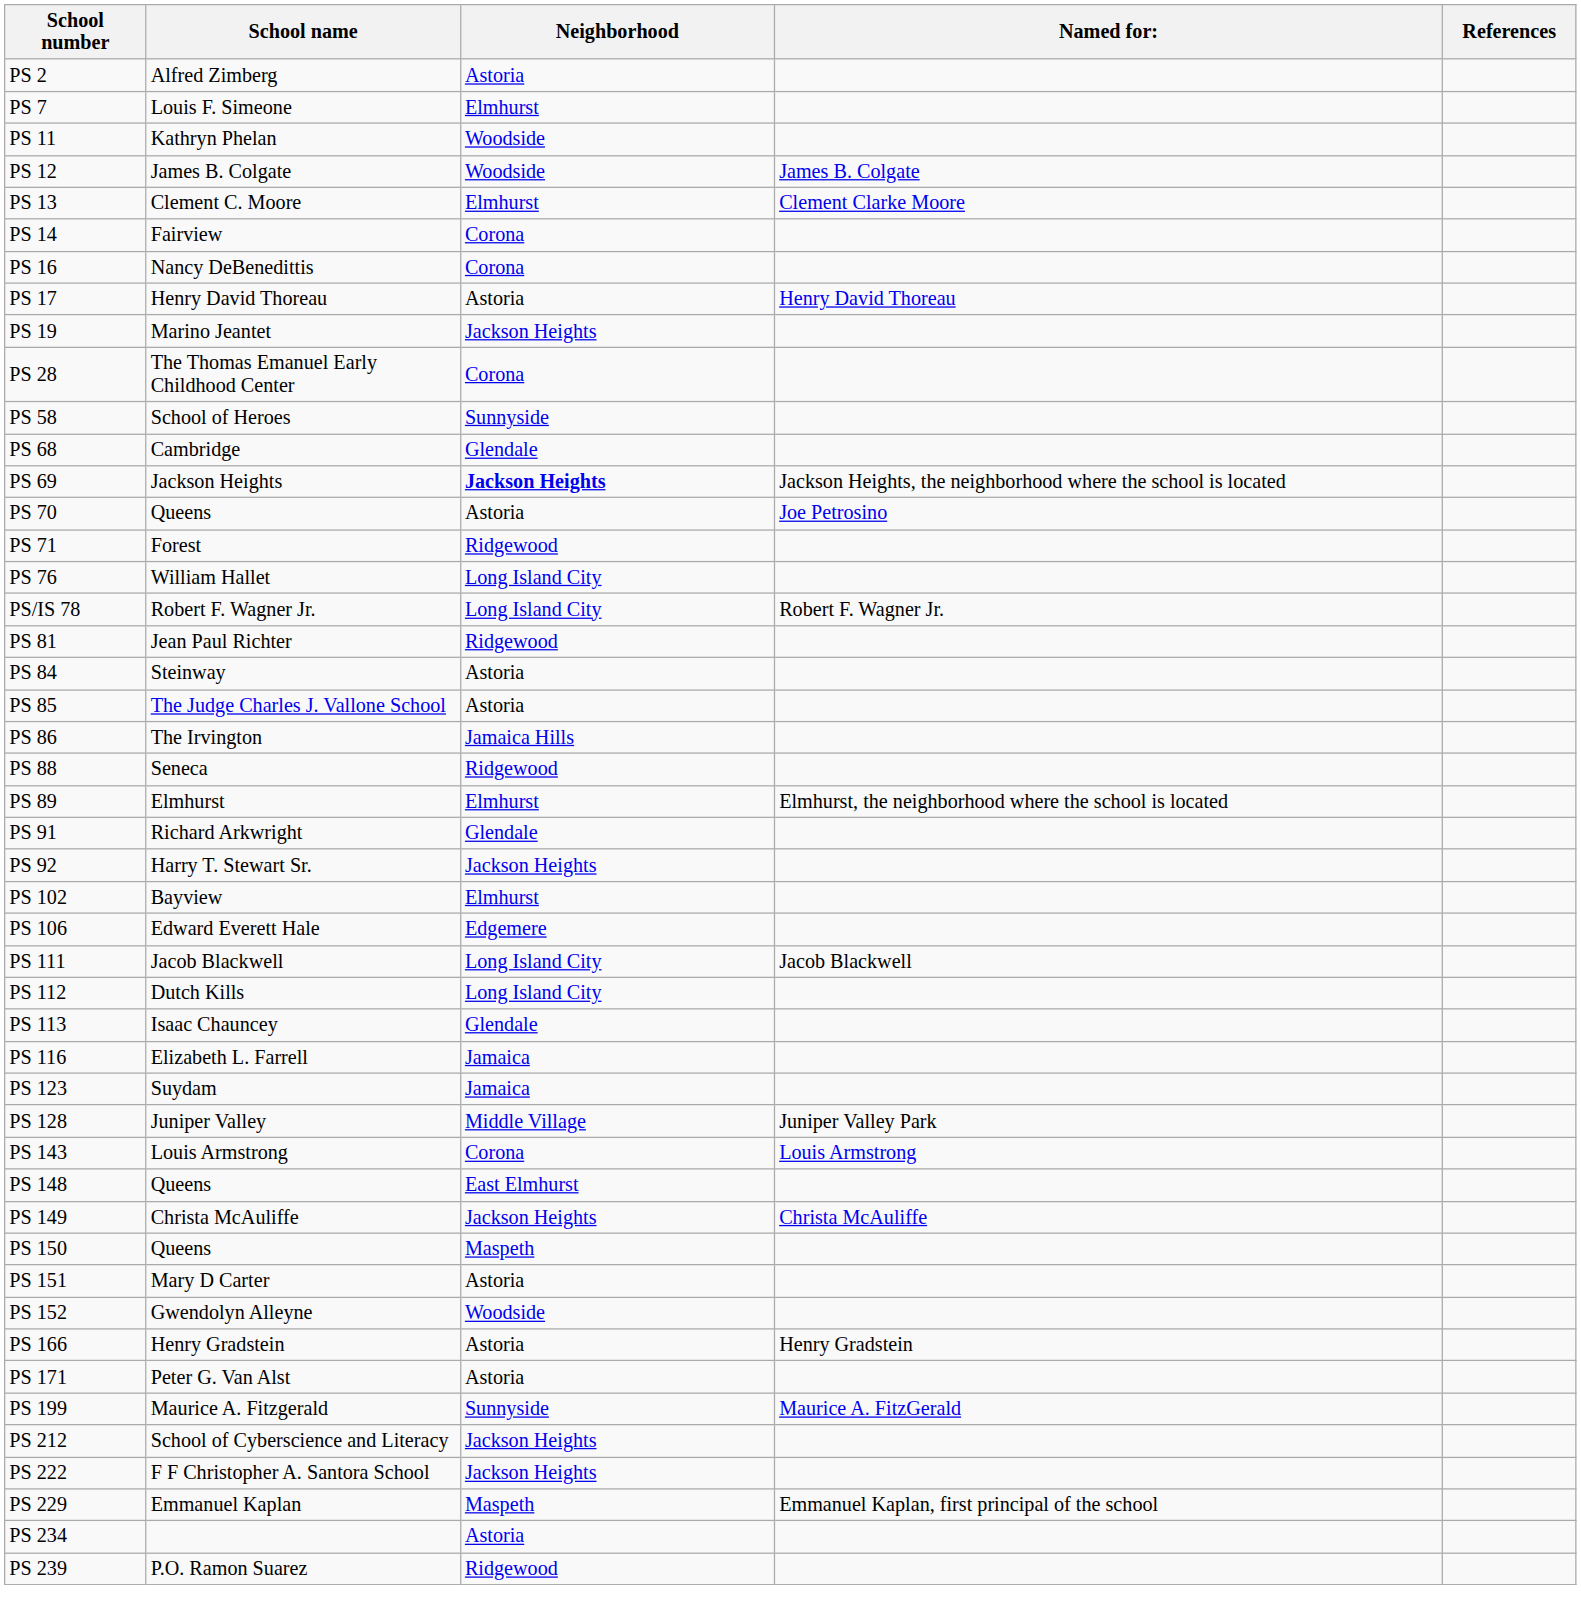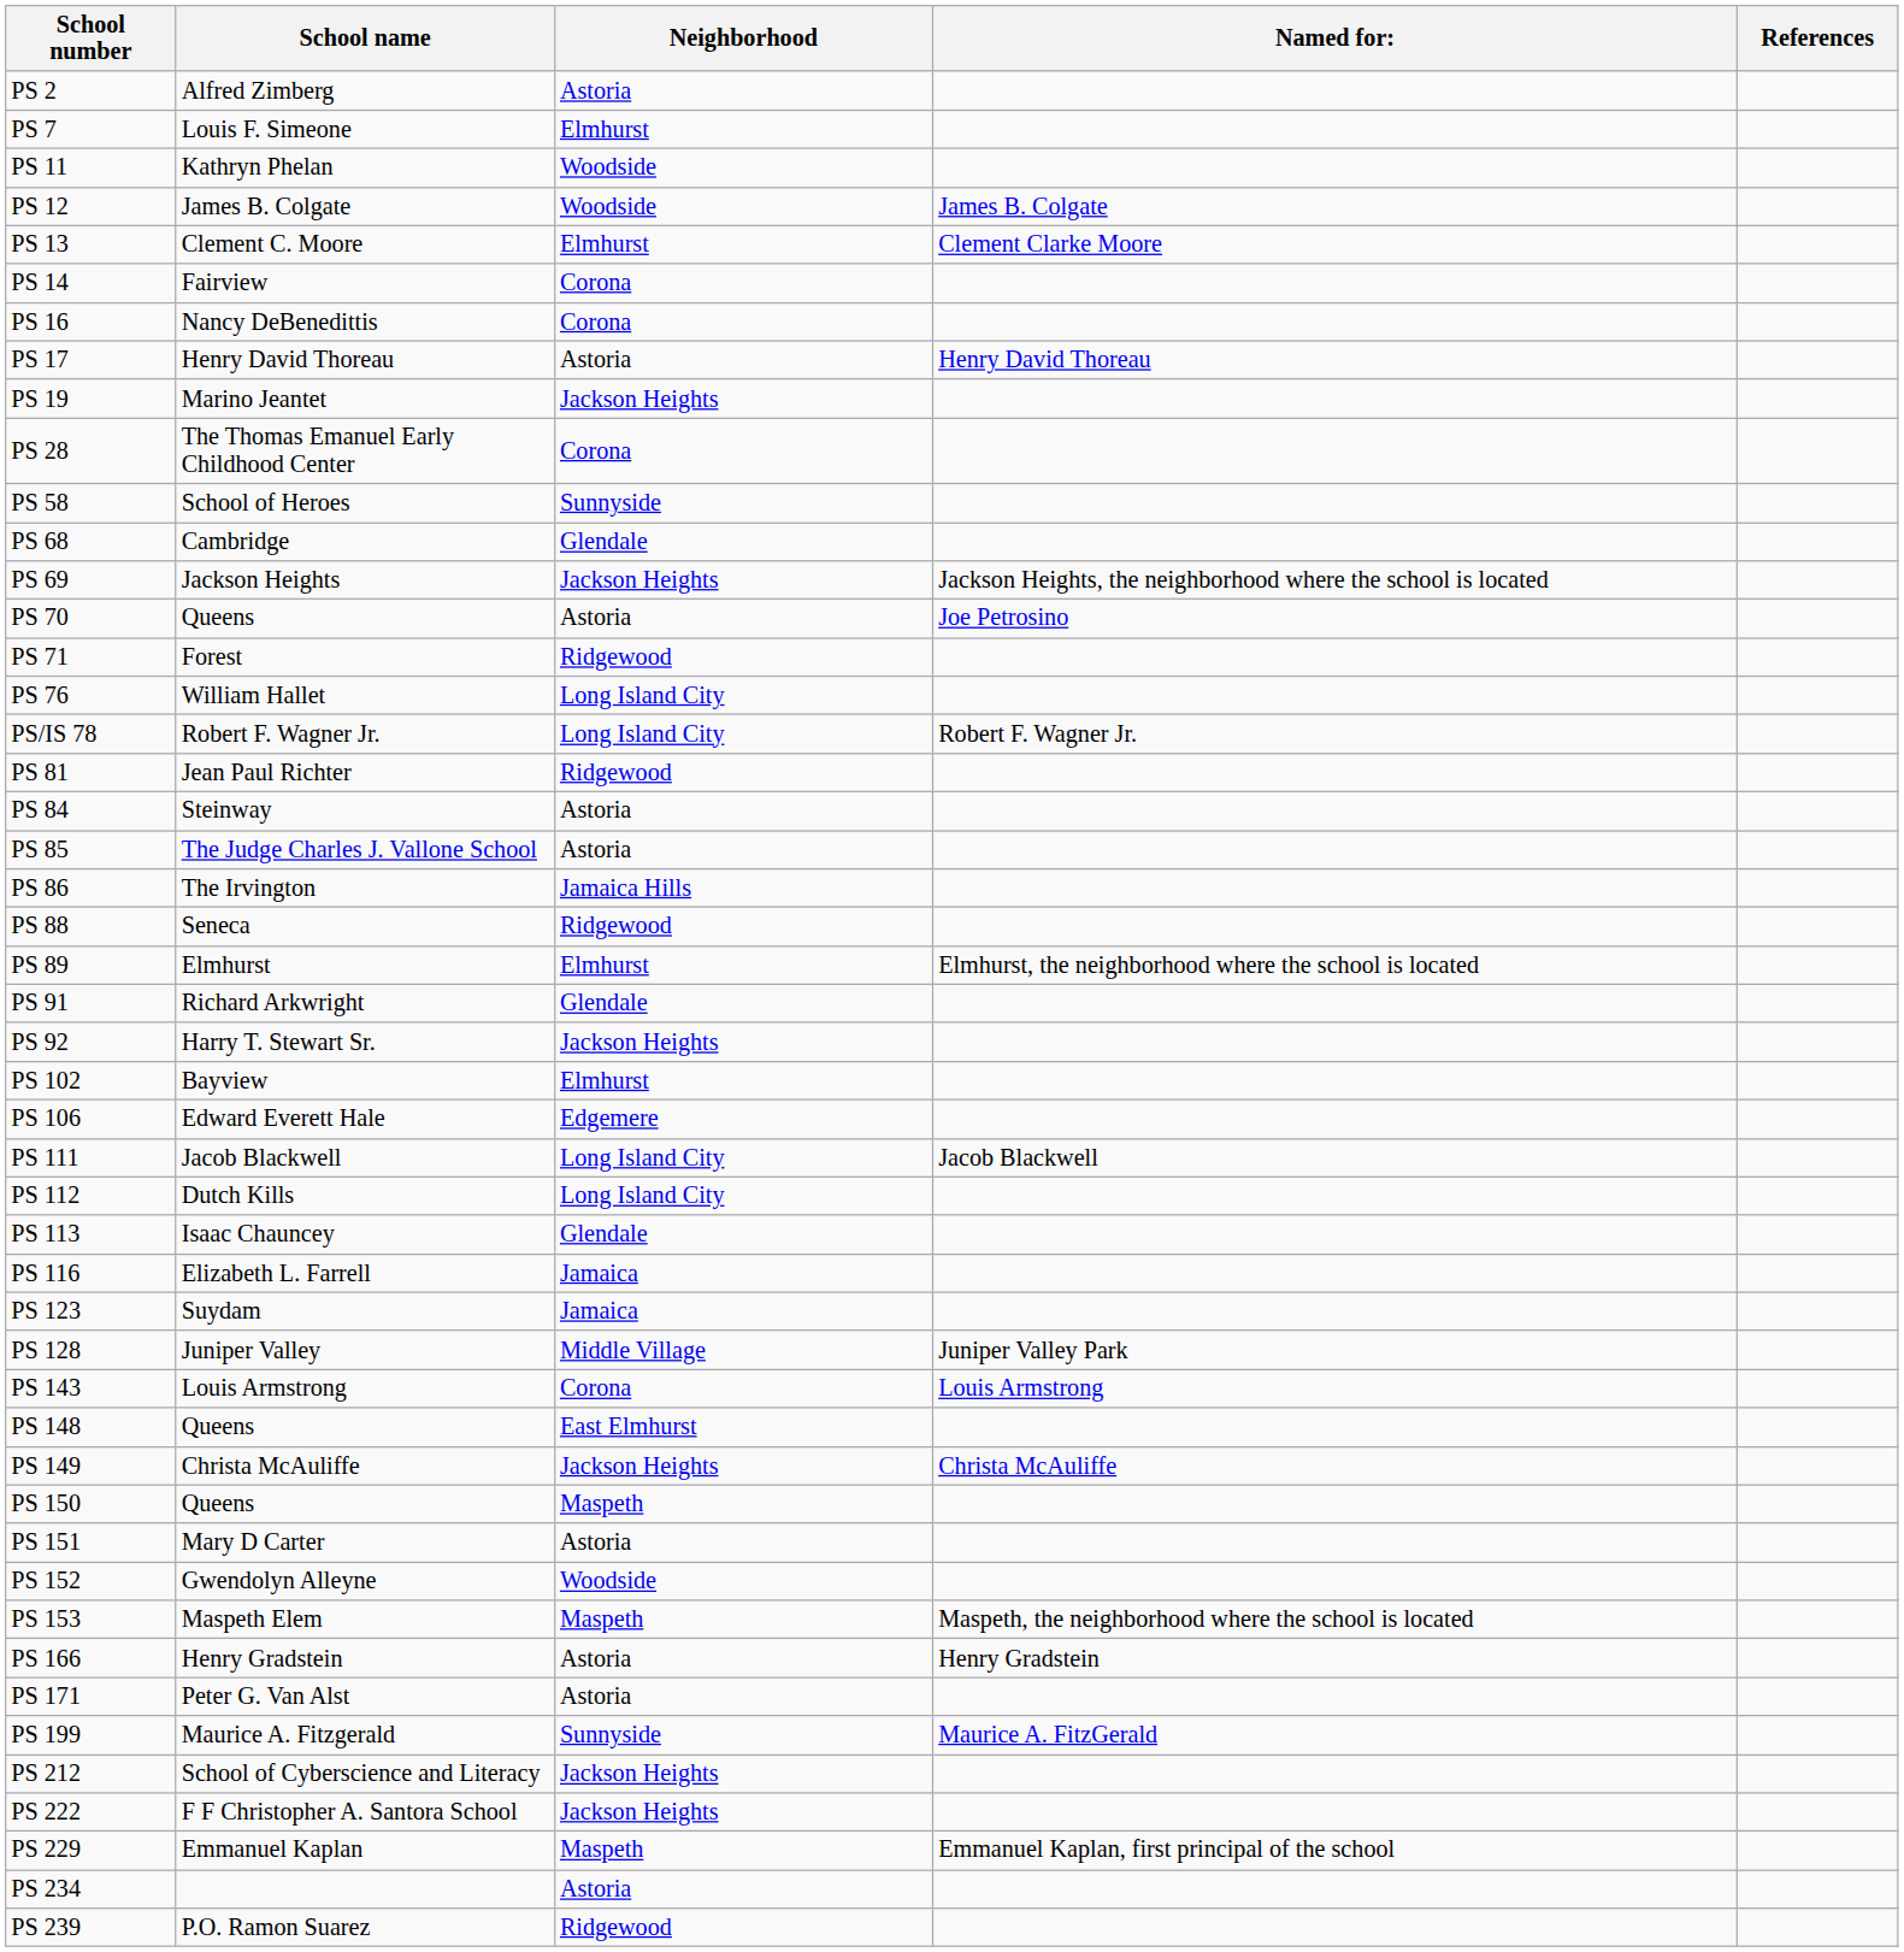PS 69 | Neighborhood: bold -> normal
+ row: PS 153 | Maspeth Elem | Maspeth | Maspeth, the neighborhood where the school is located
